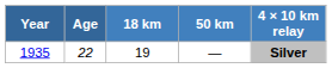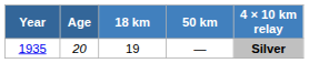1935 | Age: 22 -> 20
